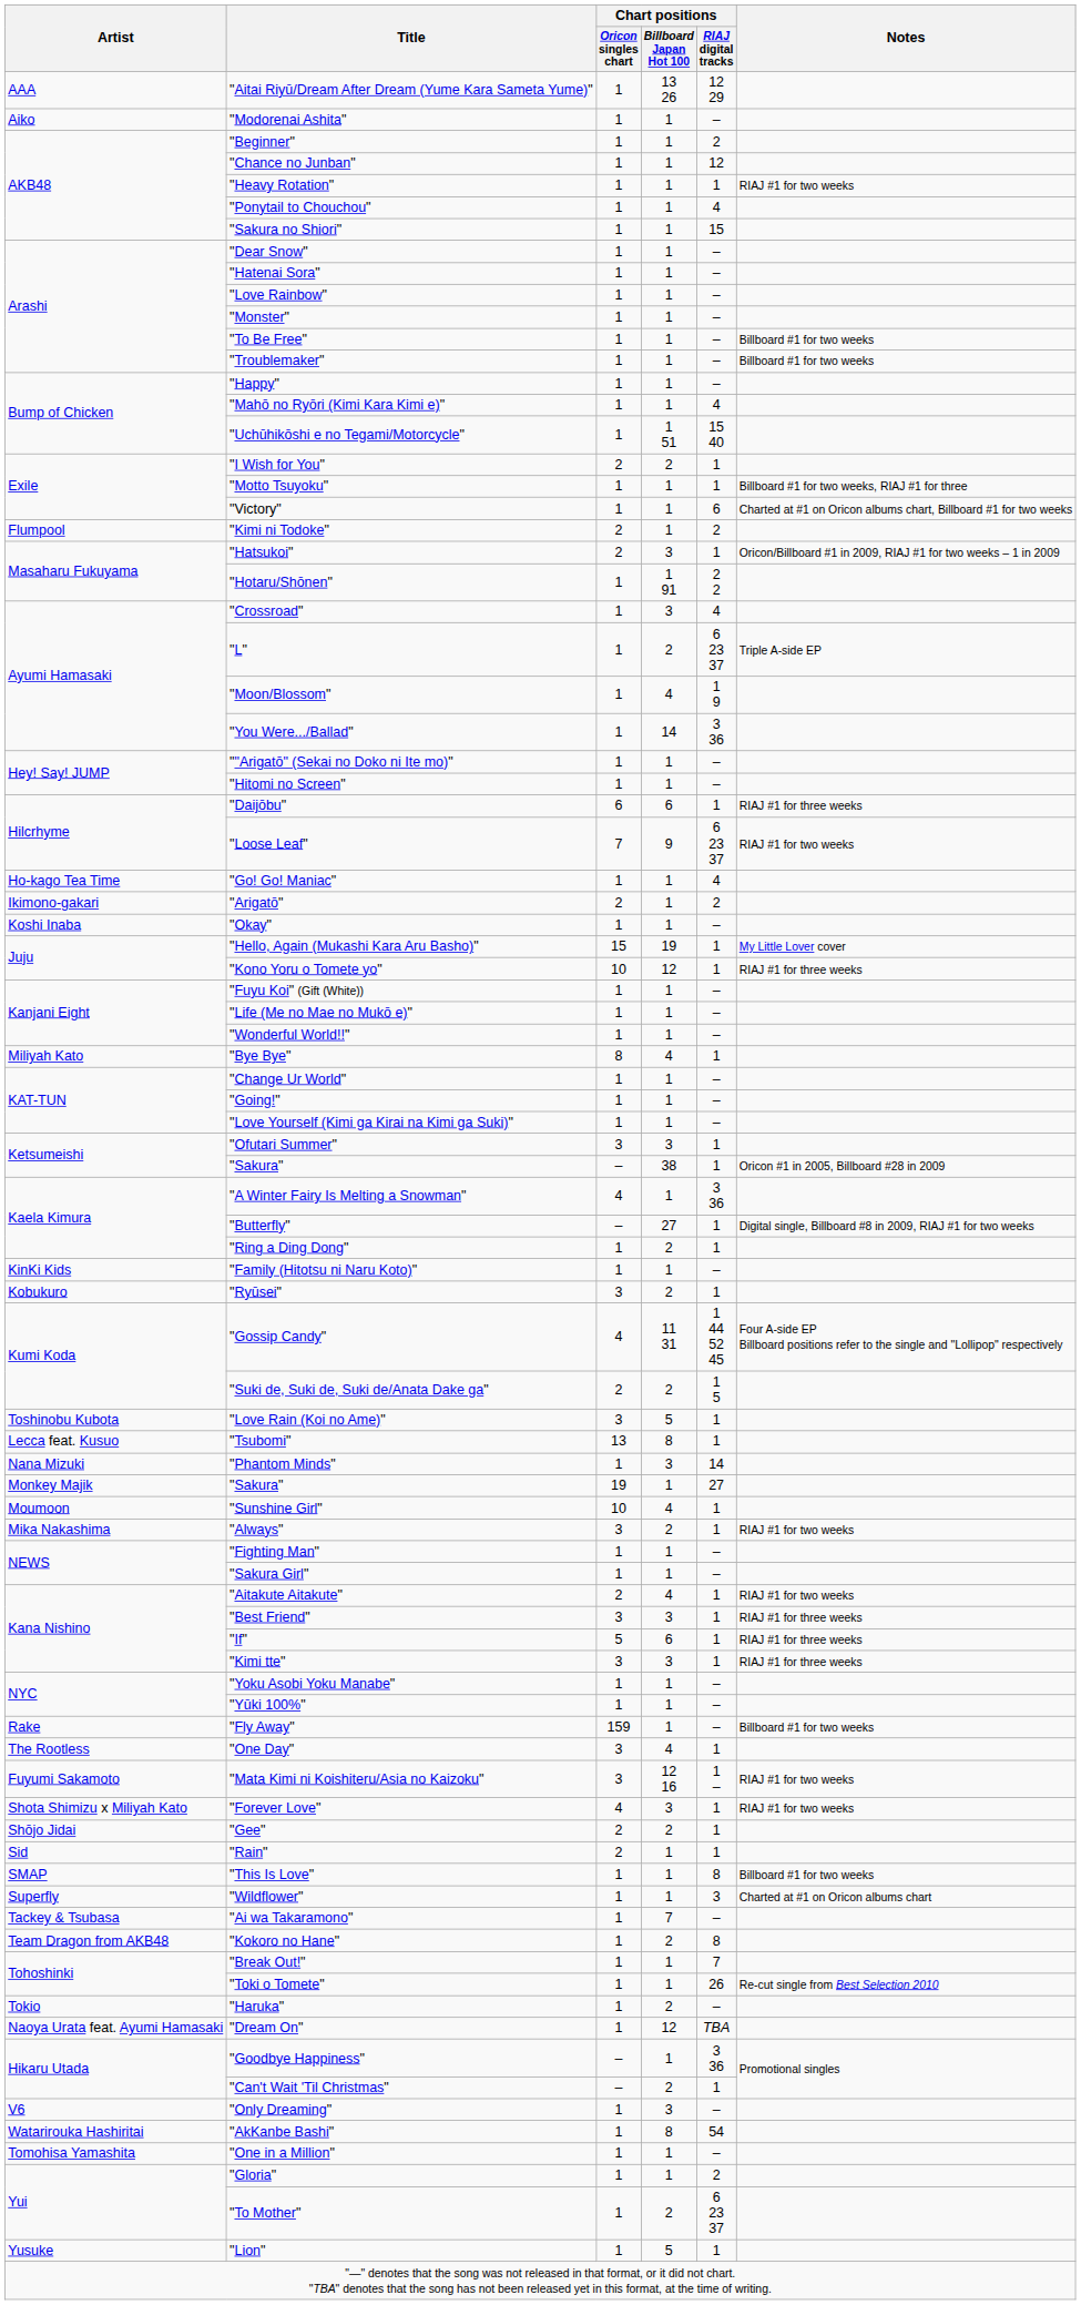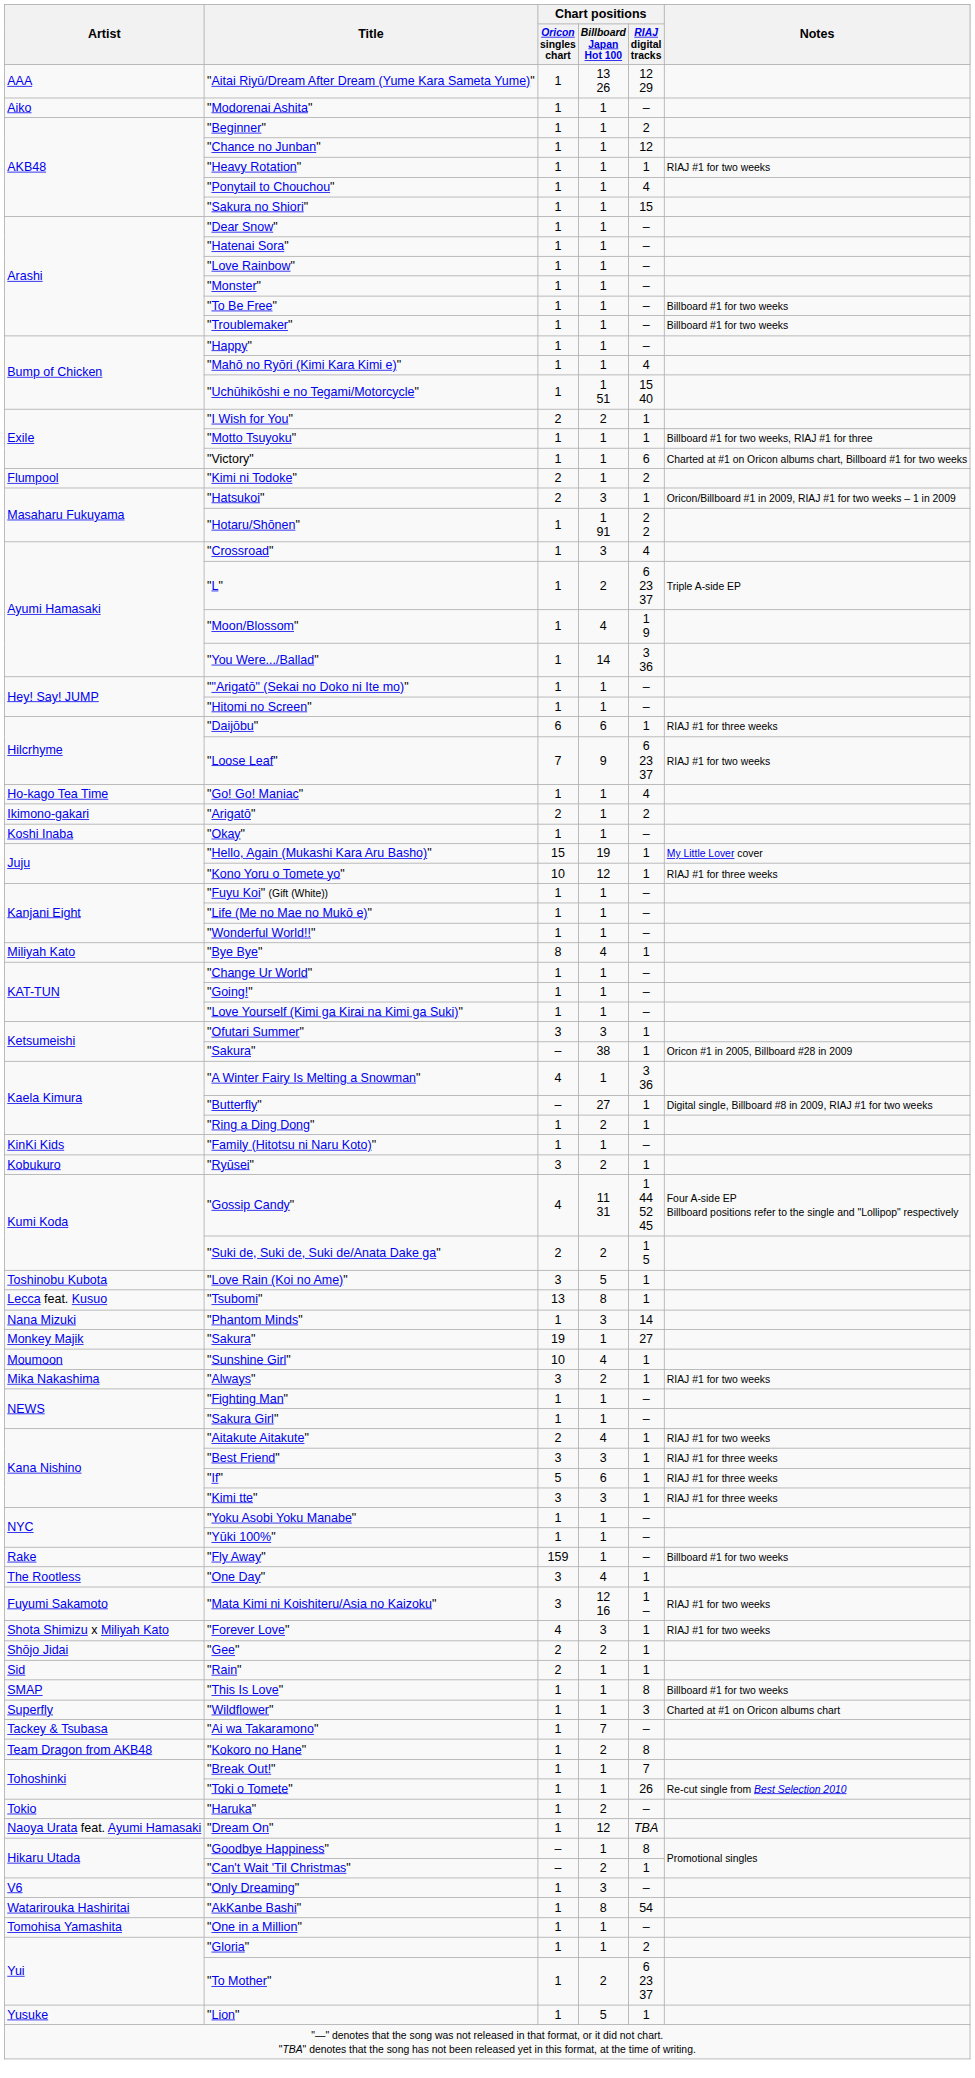"Goodbye Happiness" | Chart positions / RIAJ digital tracks: 3 36 -> 8
